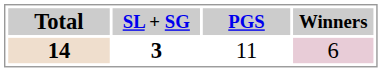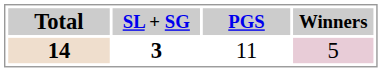14 | Winners: 6 -> 5
